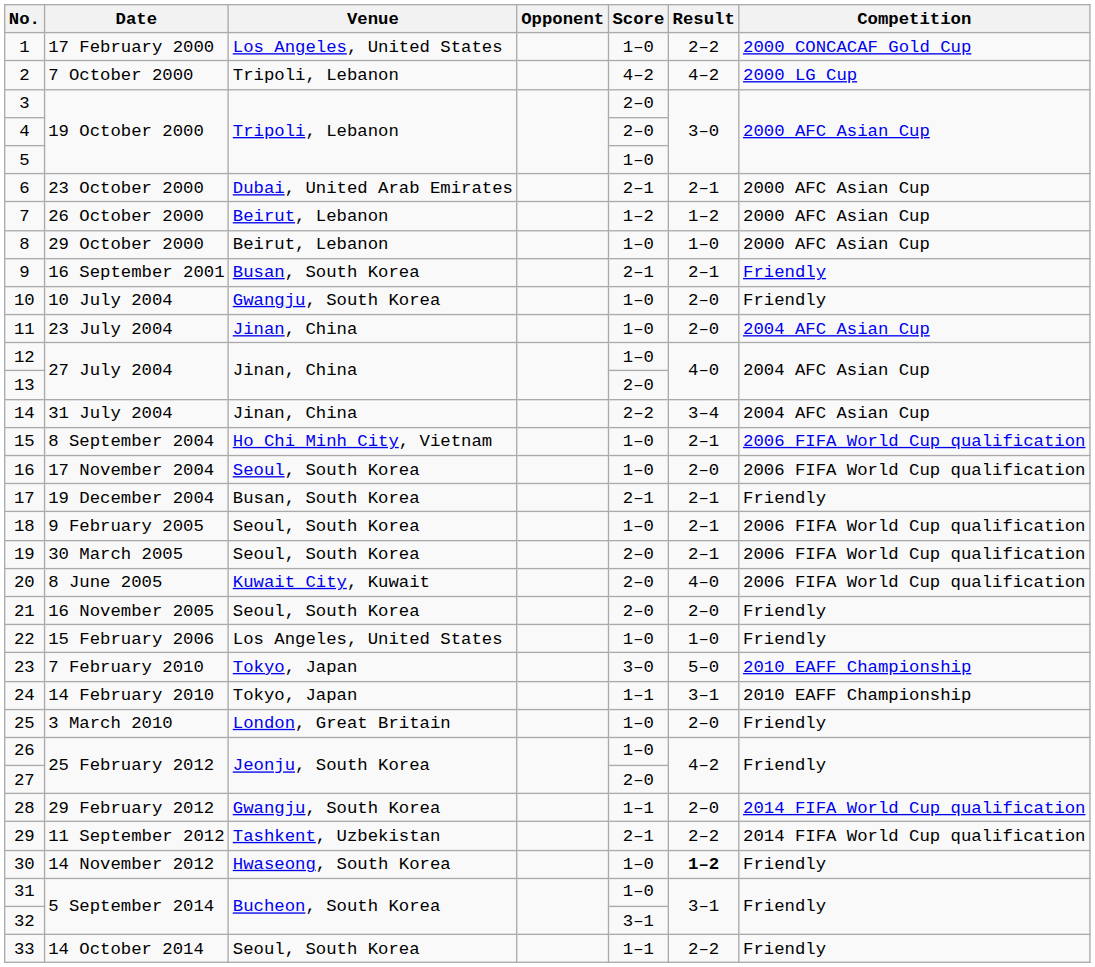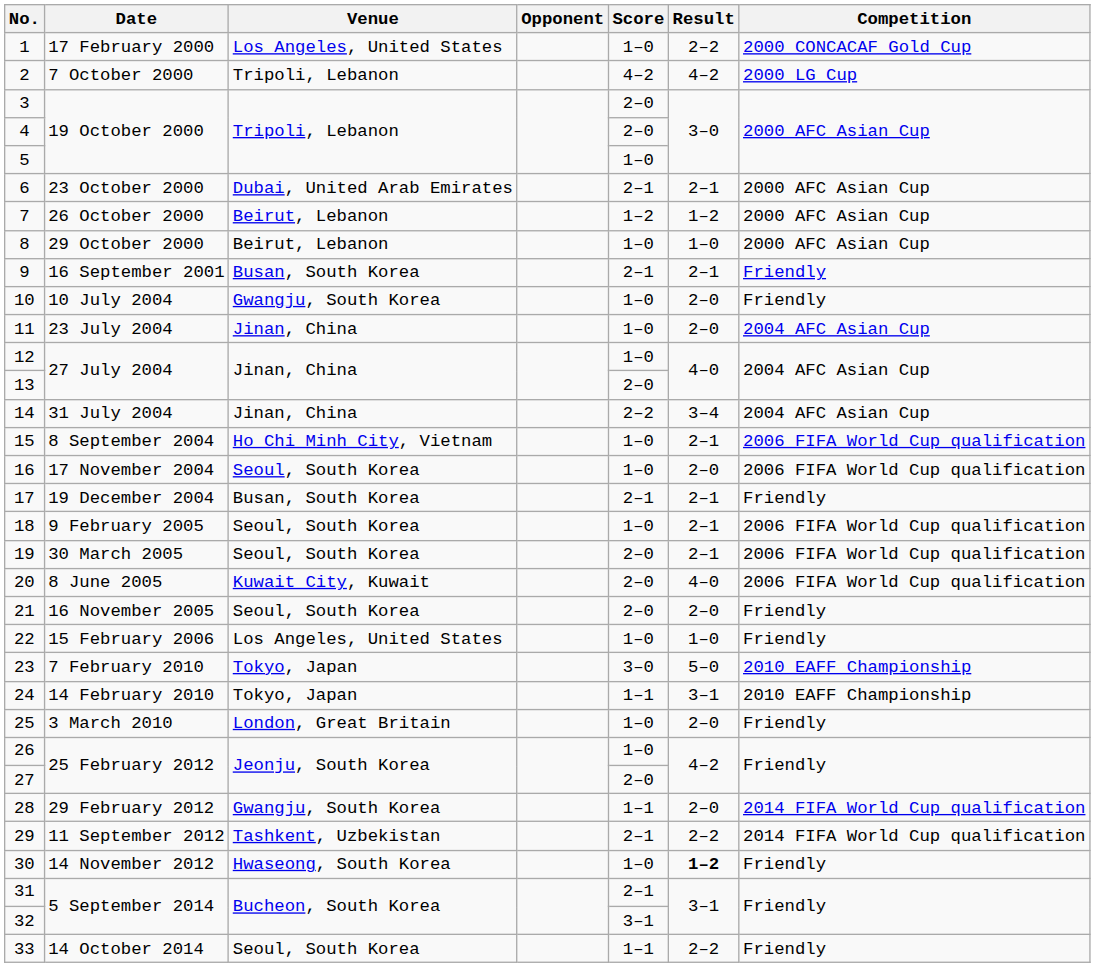31 | Score: 1–0 -> 2–1
